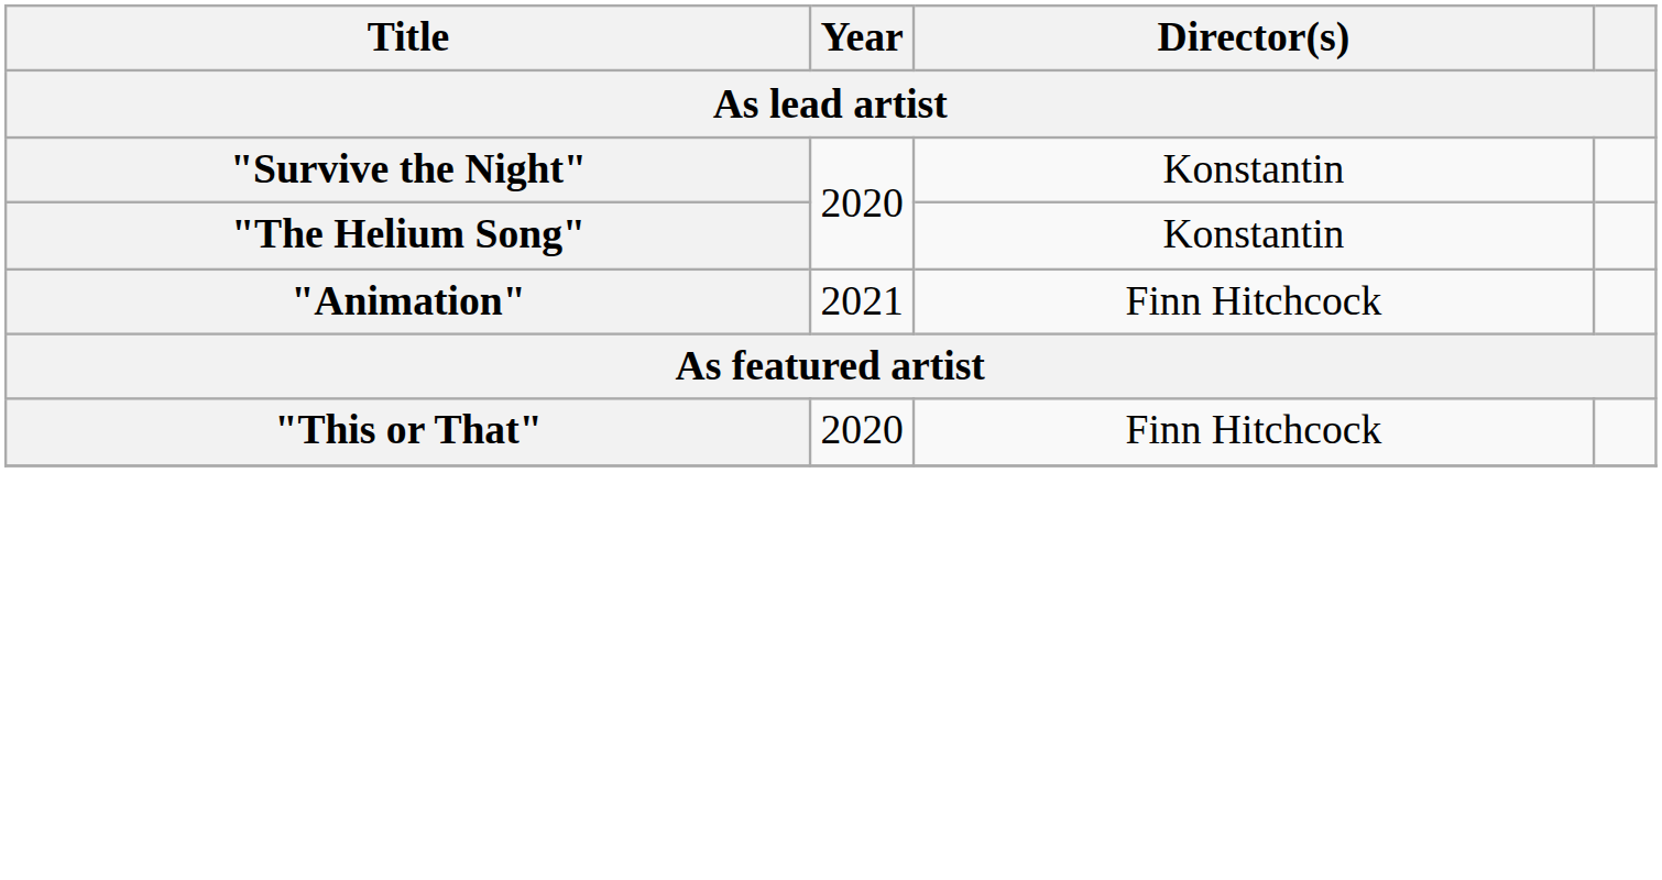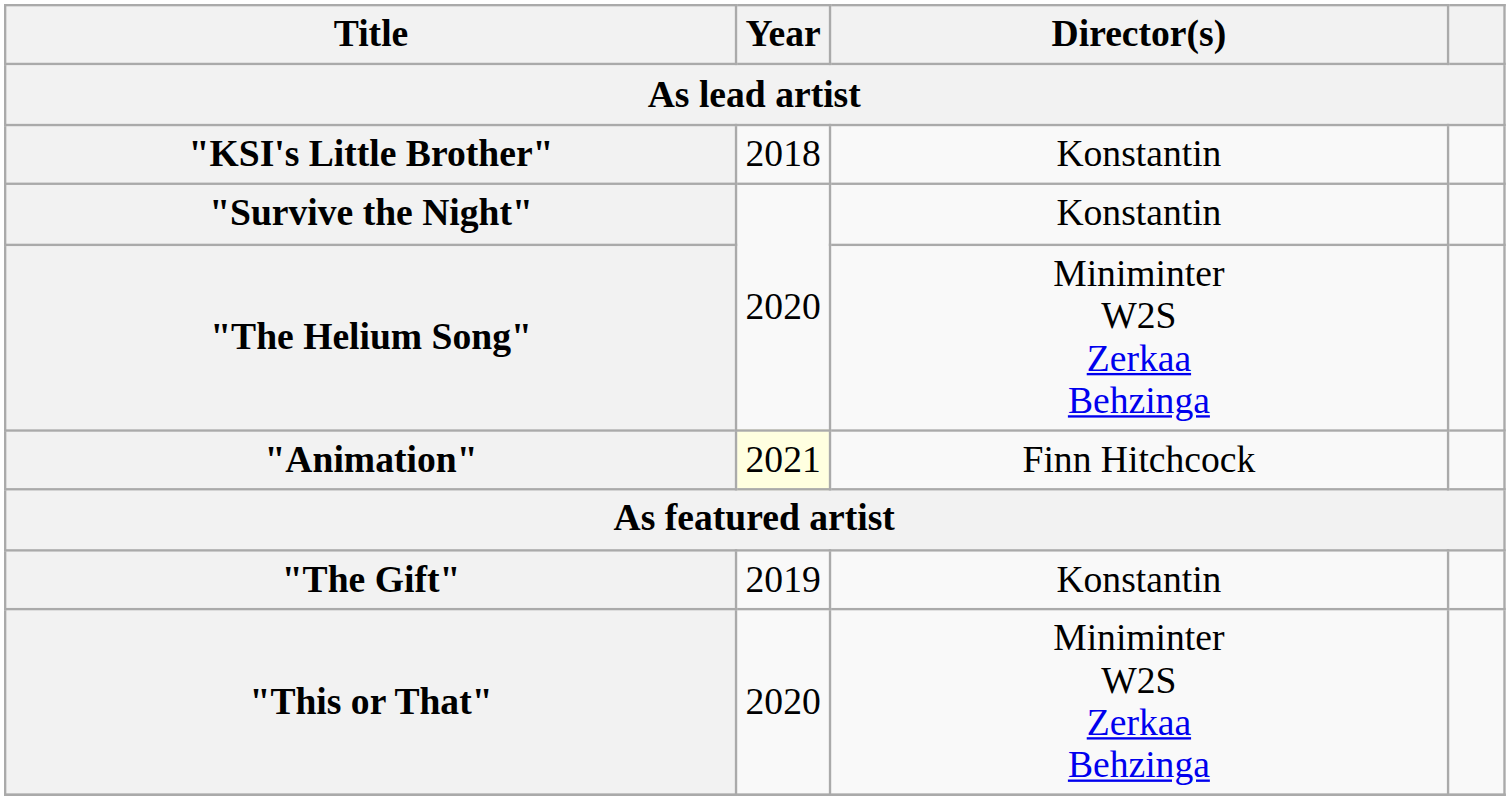+ row: "KSI's Little Brother" | 2018 | Konstantin
"The Helium Song" | Director(s): Konstantin -> Miniminter W2S Zerkaa Behzinga
"Animation" | Year: no background -> lightyellow background
+ row: "The Gift" | 2019 | Konstantin
"This or That" | Director(s): Finn Hitchcock -> Miniminter W2S Zerkaa Behzinga
